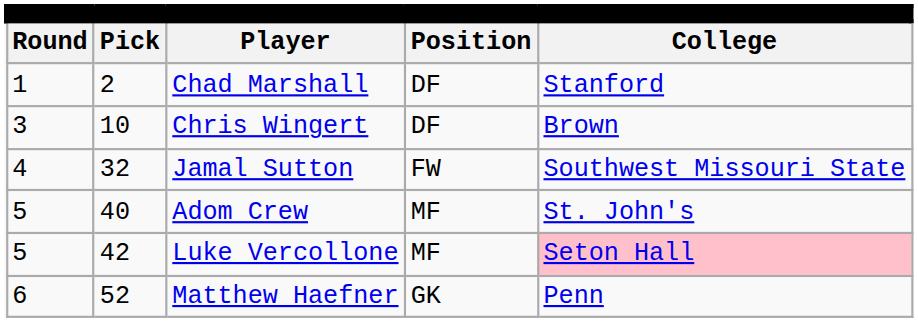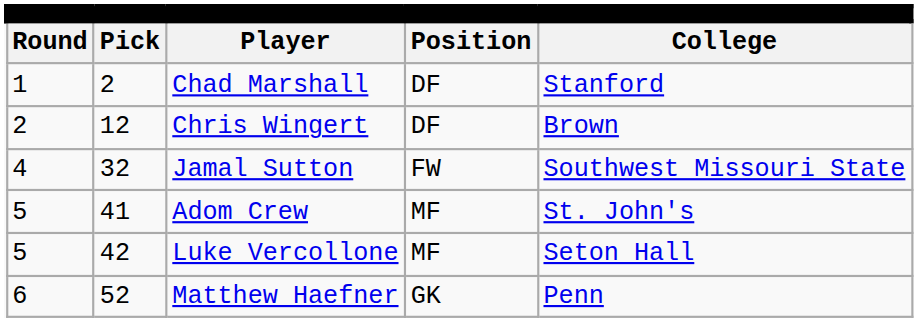Chris Wingert | column 1: 3 -> 2
Chris Wingert | column 2: 10 -> 12
Adom Crew | column 2: 40 -> 41
Luke Vercollone | column 5: pink background -> no background
